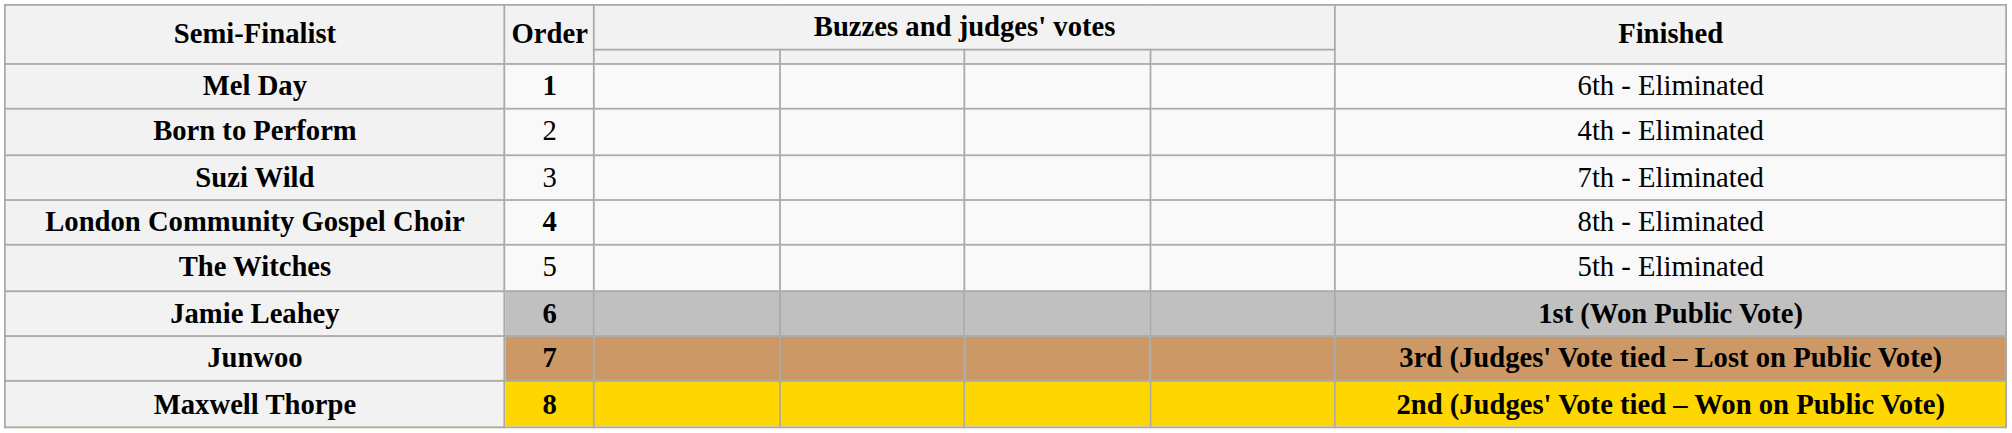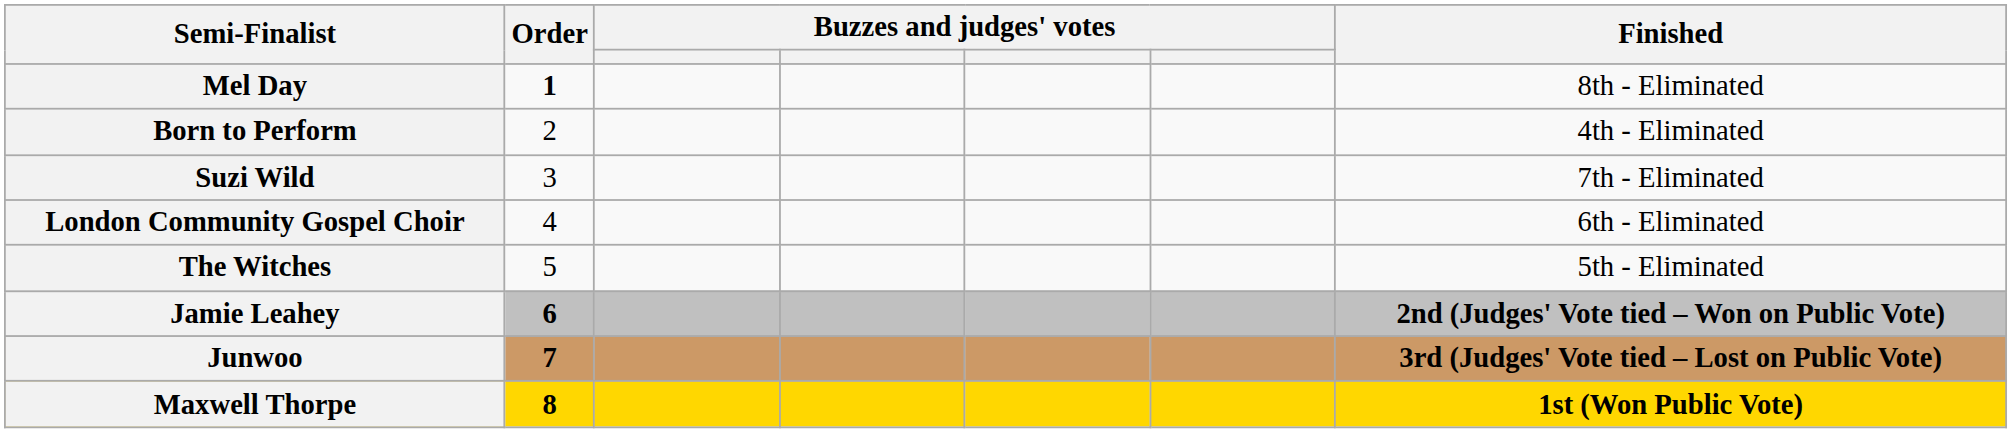Mel Day | Finished: 6th - Eliminated -> 8th - Eliminated
London Community Gospel Choir | Order: bold -> normal
London Community Gospel Choir | Finished: 8th - Eliminated -> 6th - Eliminated
Jamie Leahey | Finished: 1st (Won Public Vote) -> 2nd (Judges' Vote tied – Won on Public Vote)
Maxwell Thorpe | Finished: 2nd (Judges' Vote tied – Won on Public Vote) -> 1st (Won Public Vote)
